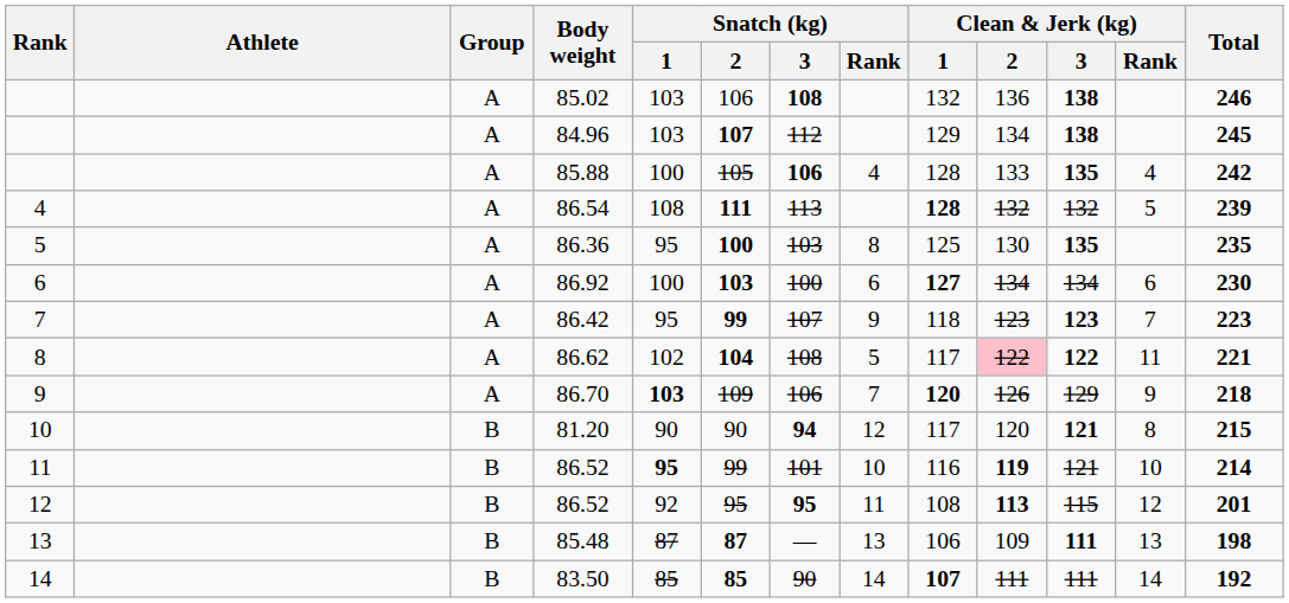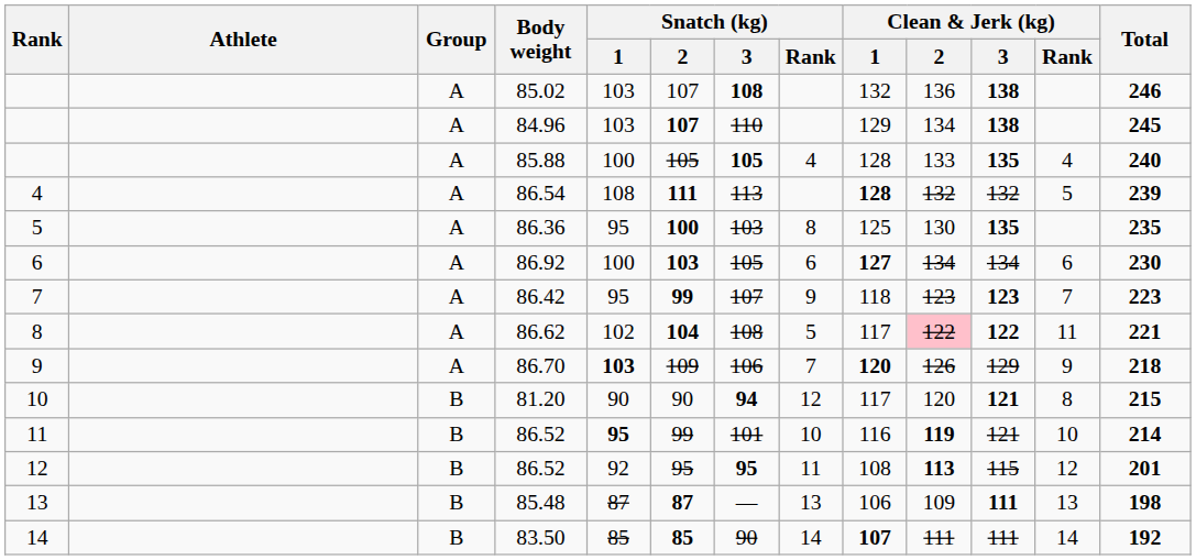85.02 | Snatch (kg) / 2: 106 -> 107
84.96 | Snatch (kg) / 3: 112 -> 110
85.88 | Snatch (kg) / 3: 106 -> 105
85.88 | Total: 242 -> 240
86.92 | Snatch (kg) / 3: 100 -> 105
